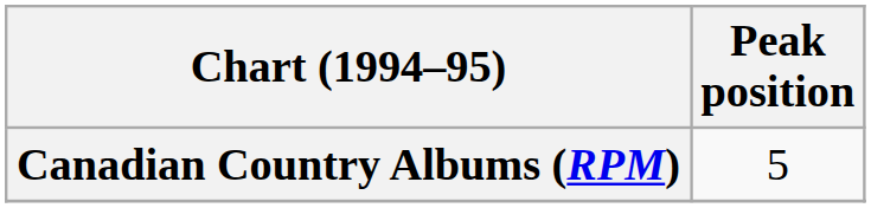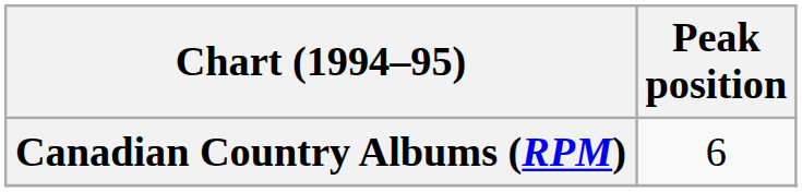Canadian Country Albums (RPM) | Peak position: 5 -> 6
